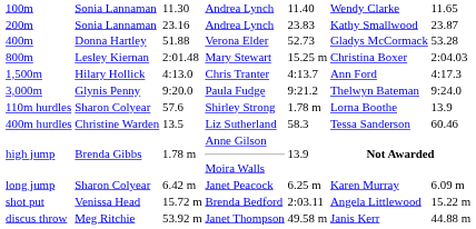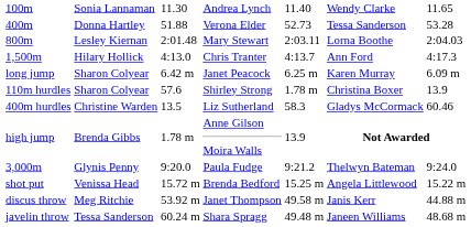- row: 200m | Sonia Lannaman | 23.16 | Andrea Lynch | 23.83 | Kathy Smallwood | 23.87
400m | column 6: Gladys McCormack -> Tessa Sanderson
800m | column 5: 15.25 m -> 2:03.11
800m | column 6: Christina Boxer -> Lorna Boothe
rows swapped: 3,000m <-> long jump
110m hurdles | column 6: Lorna Boothe -> Christina Boxer
400m hurdles | column 6: Tessa Sanderson -> Gladys McCormack
shot put | column 5: 2:03.11 -> 15.25 m
+ row: javelin throw | Tessa Sanderson | 60.24 m | Shara Spragg | 49.48 m | Janeen Williams | 48.68 m
